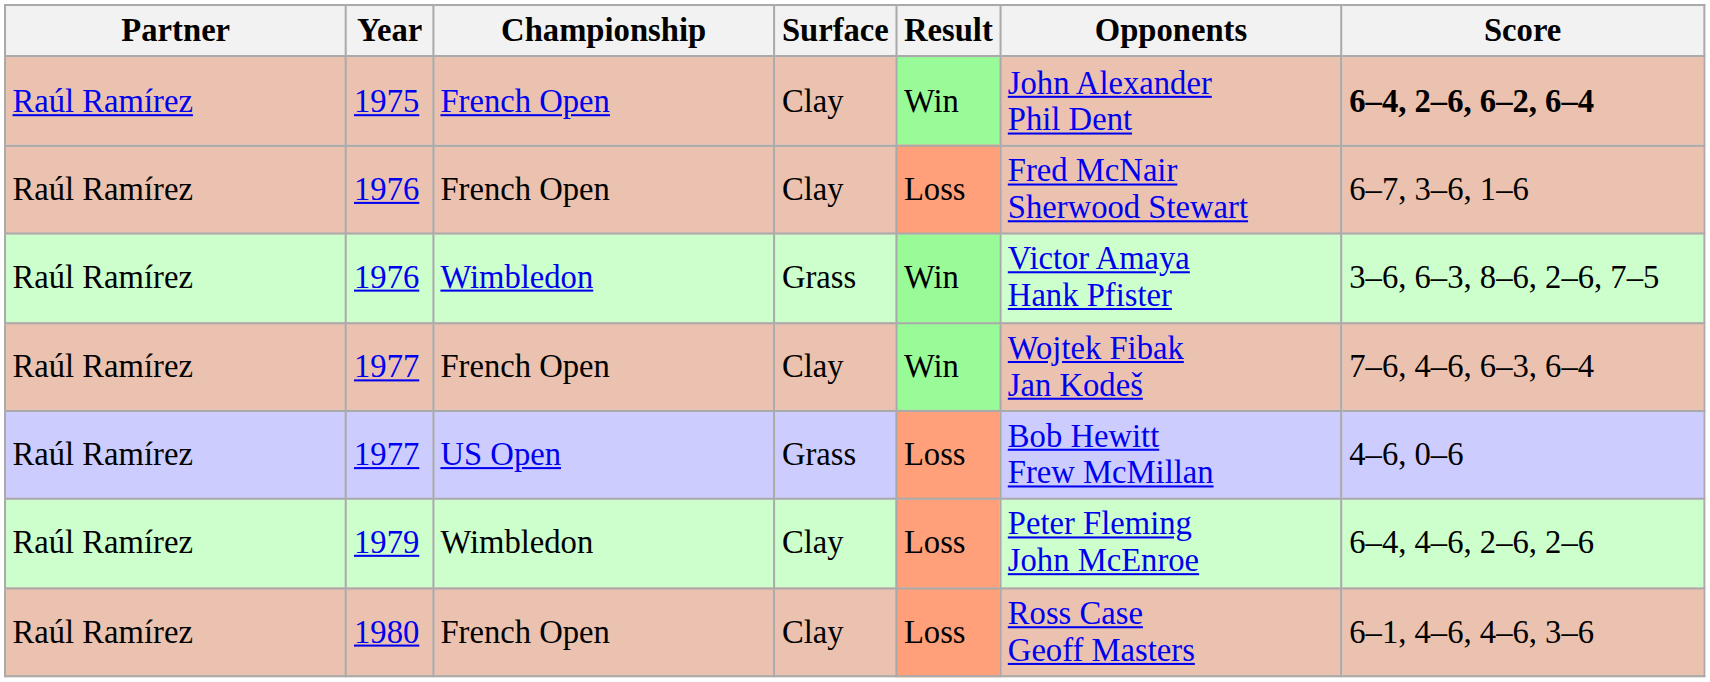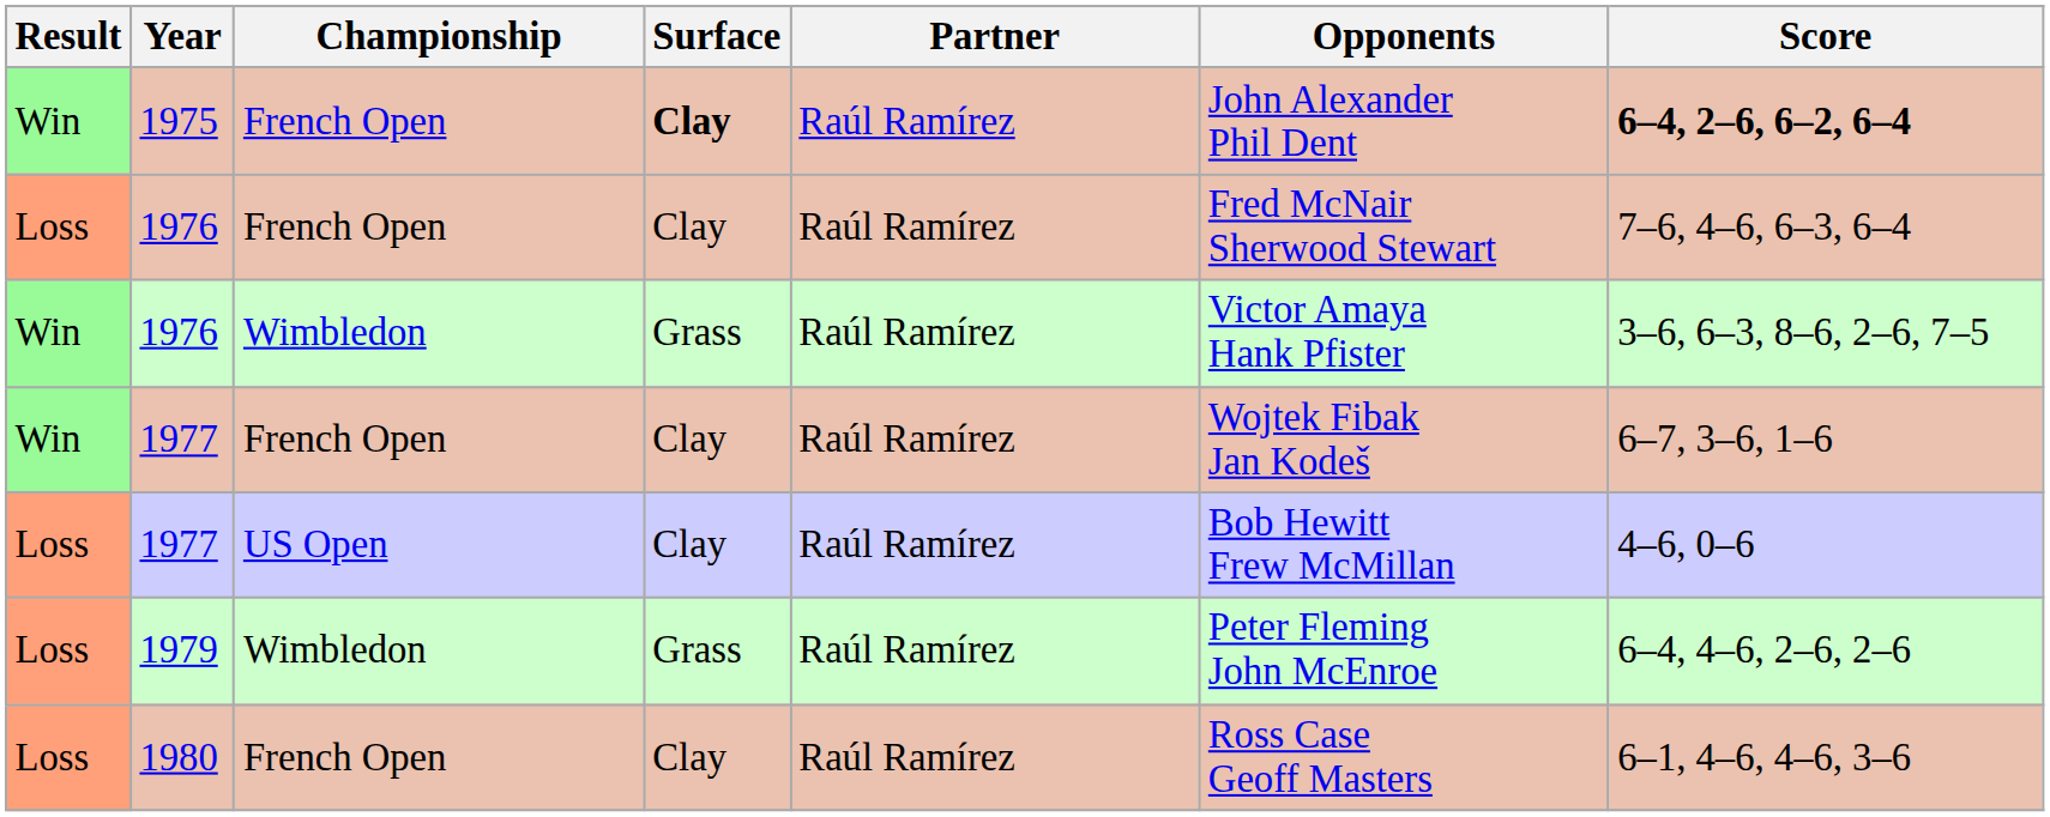columns swapped: Result <-> Partner
1975 | Surface: normal -> bold
1976 / French Open | Score: 6–7, 3–6, 1–6 -> 7–6, 4–6, 6–3, 6–4
1977 / French Open | Score: 7–6, 4–6, 6–3, 6–4 -> 6–7, 3–6, 1–6
1977 / US Open | Surface: Grass -> Clay
1979 | Surface: Clay -> Grass
